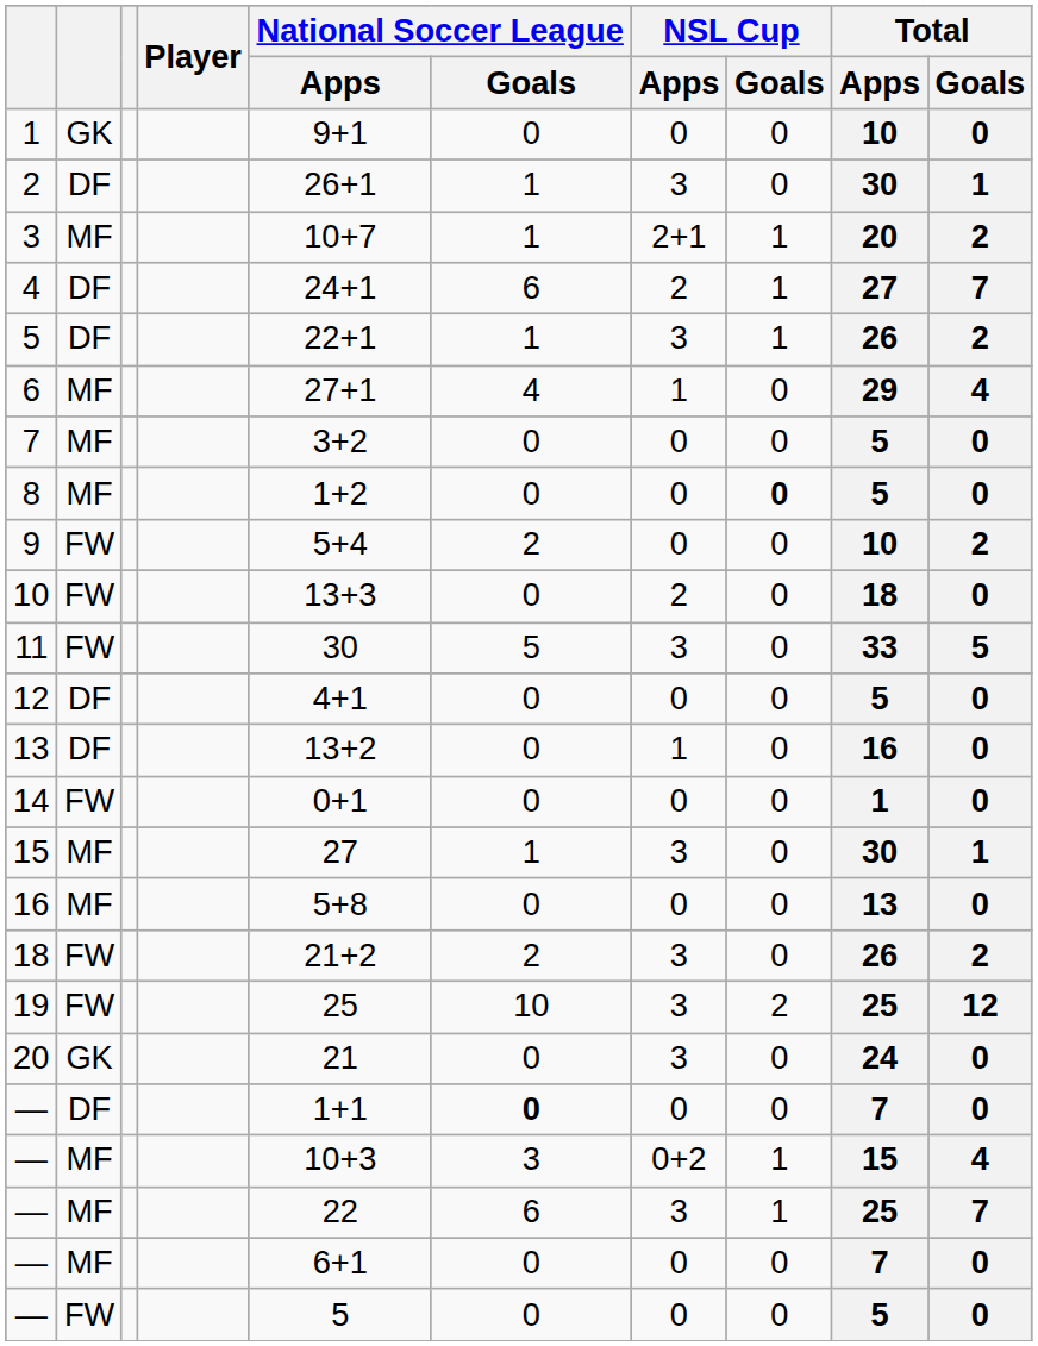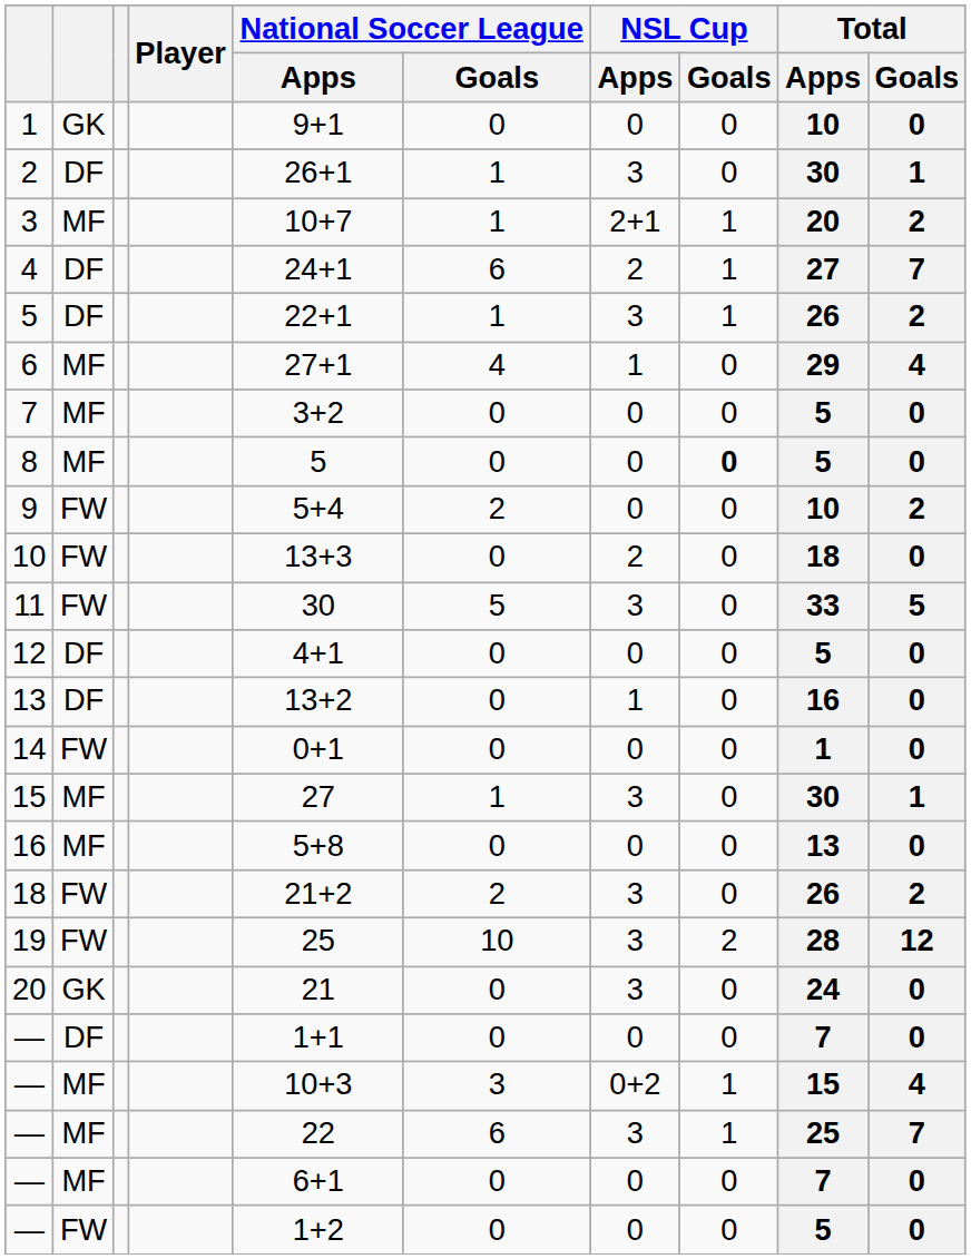8 | National Soccer League / Apps: 1+2 -> 5
19 | Total / Apps: 25 -> 28
— / DF | National Soccer League / Goals: bold -> normal
— / FW | National Soccer League / Apps: 5 -> 1+2
